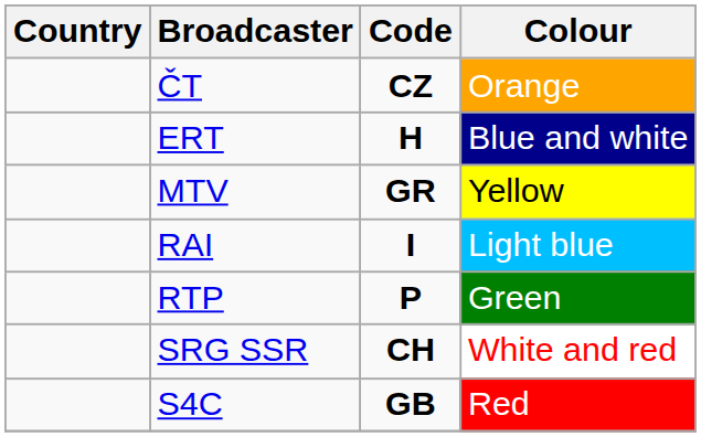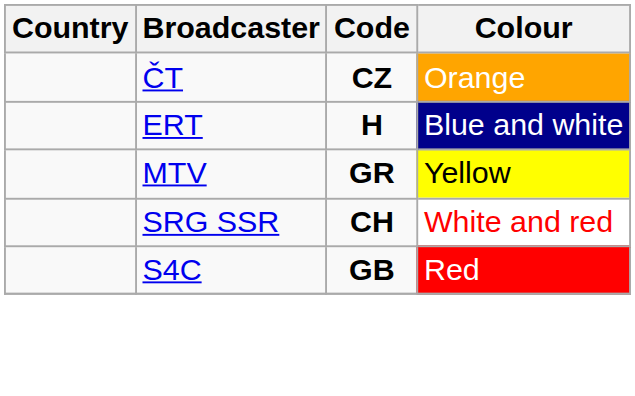- row: RAI | I | Light blue
- row: RTP | P | Green
